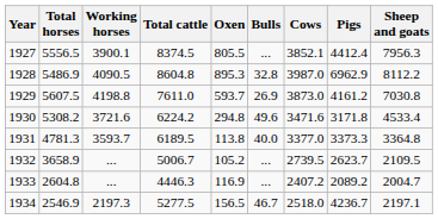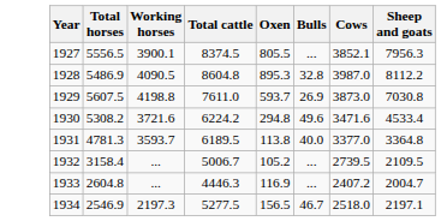- column: Pigs | 4412.4 | 6962.9 | 4161.2 | 3171.8 | 3373.3 | 2623.7 | 2089.2 | 4236.7
1932 | Total horses: 3658.9 -> 3158.4
